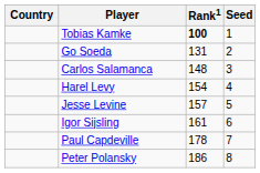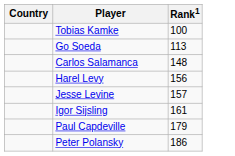- column: Seed | 1 | 2 | 3 | 4 | 5 | 6 | 7 | 8
Tobias Kamke | Rank1: bold -> normal
Go Soeda | Rank1: 131 -> 113
Harel Levy | Rank1: 154 -> 156
Paul Capdeville | Rank1: 178 -> 179
